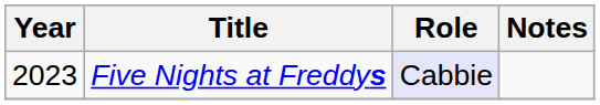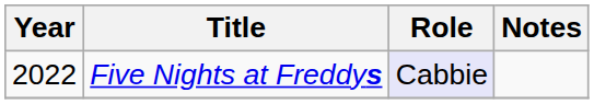Five Nights at Freddys | Year: 2023 -> 2022
